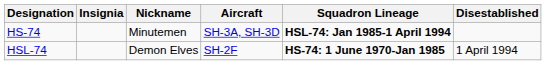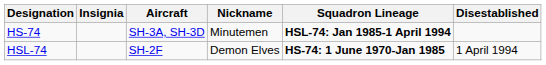columns swapped: Nickname <-> Aircraft
